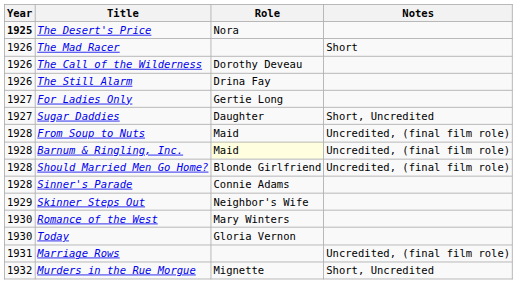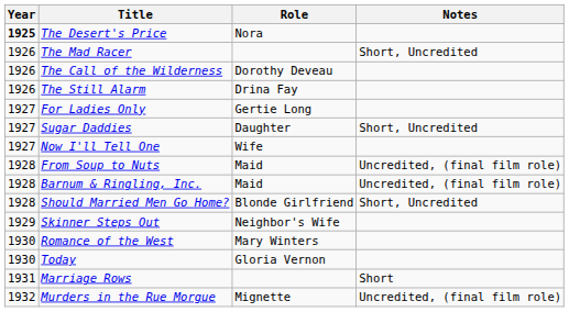The Mad Racer | Notes: Short -> Short, Uncredited
+ row: 1927 | Now I'll Tell One | Wife
Barnum & Ringling, Inc. | Role: lightyellow background -> no background
Should Married Men Go Home? | Notes: Uncredited, (final film role) -> Short, Uncredited
- row: 1928 | Sinner's Parade | Connie Adams
Marriage Rows | Notes: Uncredited, (final film role) -> Short
Murders in the Rue Morgue | Notes: Short, Uncredited -> Uncredited, (final film role)
